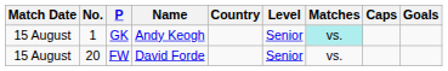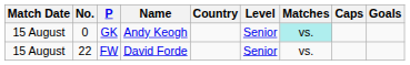GK | No.: 1 -> 0
FW | No.: 20 -> 22
